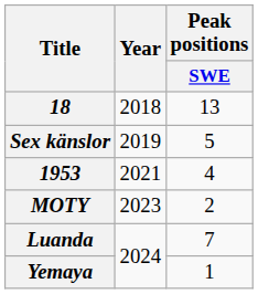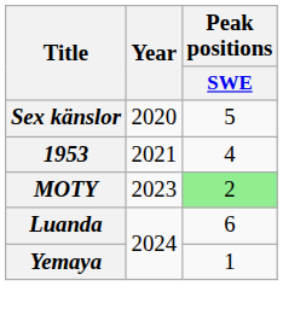- row: 18 | 2018 | 13
Sex känslor | Year: 2019 -> 2020
MOTY | Peak positions / SWE: no background -> lightgreen background
Luanda | Peak positions / SWE: 7 -> 6
